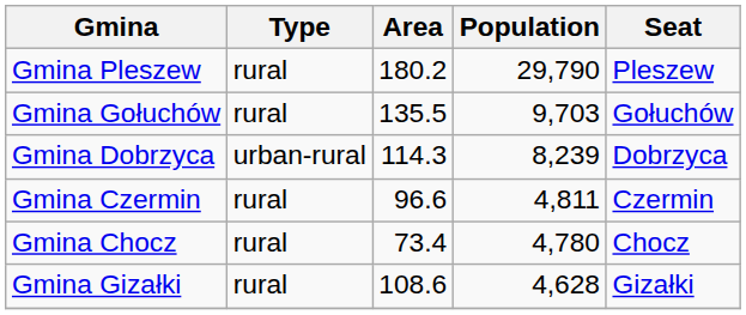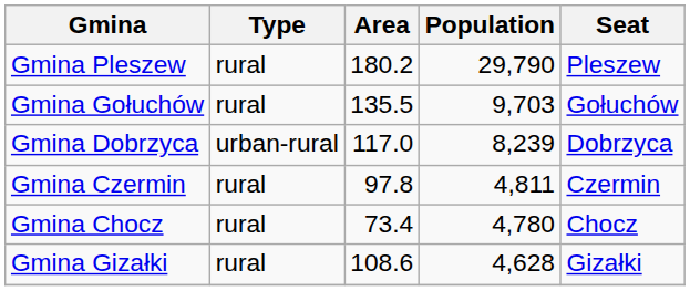Gmina Dobrzyca | Area: 114.3 -> 117.0
Gmina Czermin | Area: 96.6 -> 97.8
